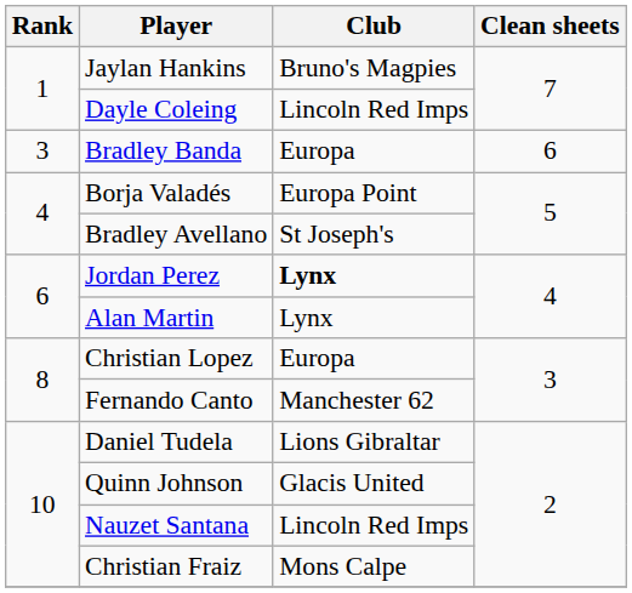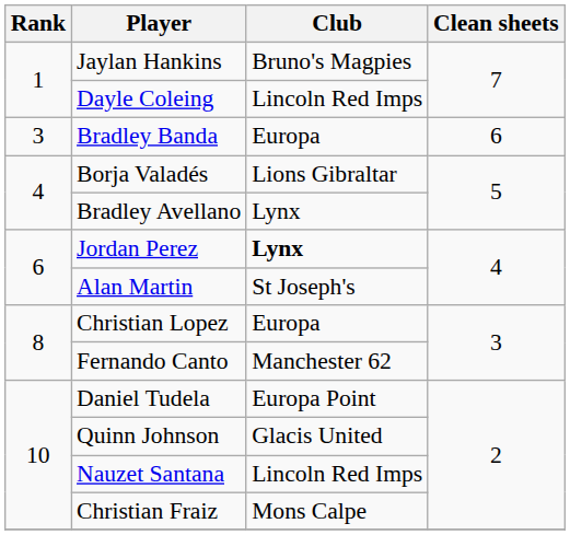Borja Valadés | Club: Europa Point -> Lions Gibraltar
Bradley Avellano | Club: St Joseph's -> Lynx
Alan Martin | Club: Lynx -> St Joseph's
Daniel Tudela | Club: Lions Gibraltar -> Europa Point
